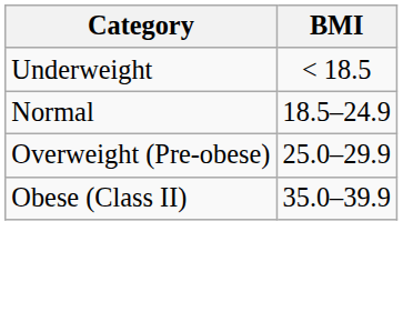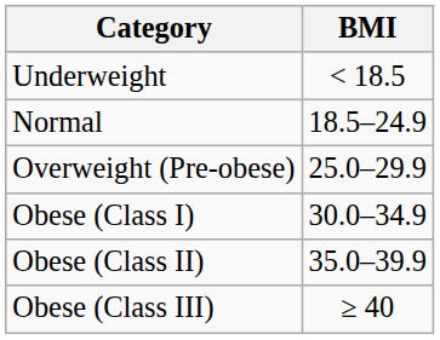+ row: Obese (Class I) | 30.0–34.9
+ row: Obese (Class III) | ≥ 40
